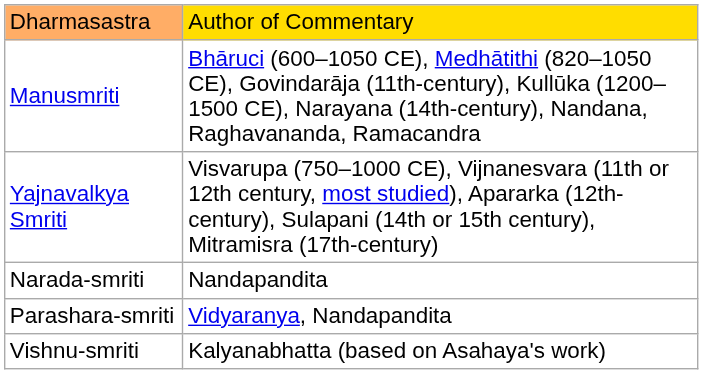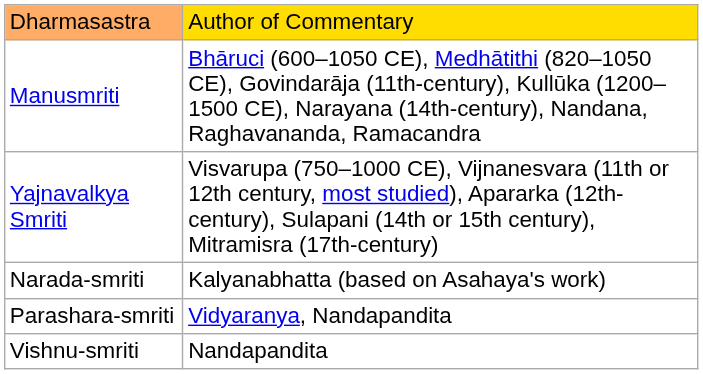Narada-smriti | column 2: Nandapandita -> Kalyanabhatta (based on Asahaya's work)
Vishnu-smriti | column 2: Kalyanabhatta (based on Asahaya's work) -> Nandapandita
